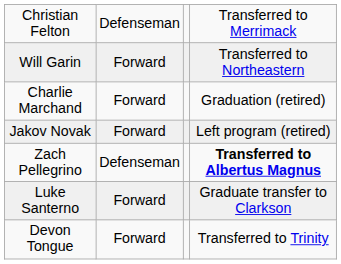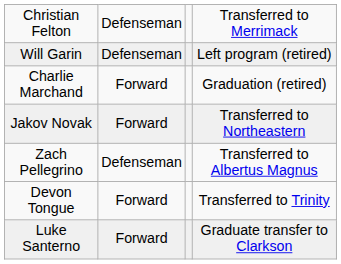Will Garin | column 2: Forward -> Defenseman
Will Garin | column 4: Transferred to Northeastern -> Left program (retired)
Jakov Novak | column 4: Left program (retired) -> Transferred to Northeastern
Zach Pellegrino | column 4: bold -> normal
rows swapped: Luke Santerno <-> Devon Tongue
